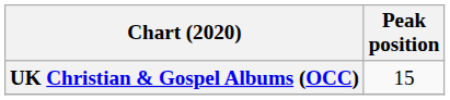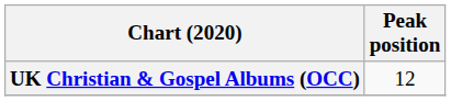UK Christian & Gospel Albums (OCC) | Peak position: 15 -> 12
